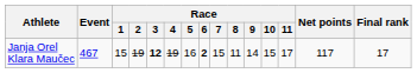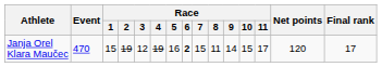Janja Orel Klara Maučec | Event: 467 -> 470
Janja Orel Klara Maučec | Race / 3: bold -> normal
Janja Orel Klara Maučec | Net points: 117 -> 120
